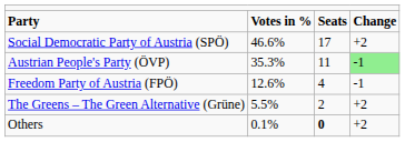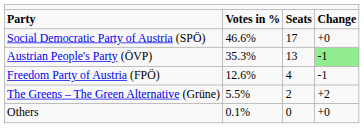Social Democratic Party of Austria (SPÖ) | column 4: +2 -> +0
Austrian People's Party (ÖVP) | column 3: 11 -> 13
Others | column 3: bold -> normal
Others | column 4: +2 -> +0
